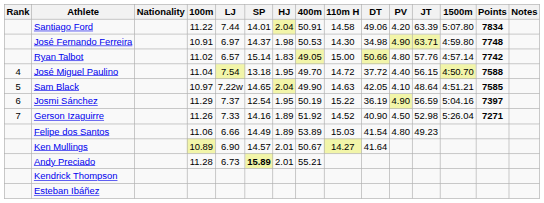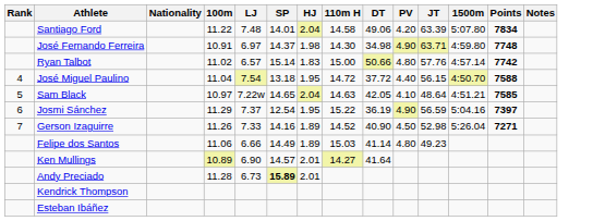- column: 400m | 50.91 | 50.53 | 49.05 | 49.70 | 49.90 | 50.19 | 51.92 | 53.89 | 50.67 | 55.21
Santiago Ford | LJ: 7.44 -> 7.48
Felipe dos Santos | DT: 41.54 -> 41.14
